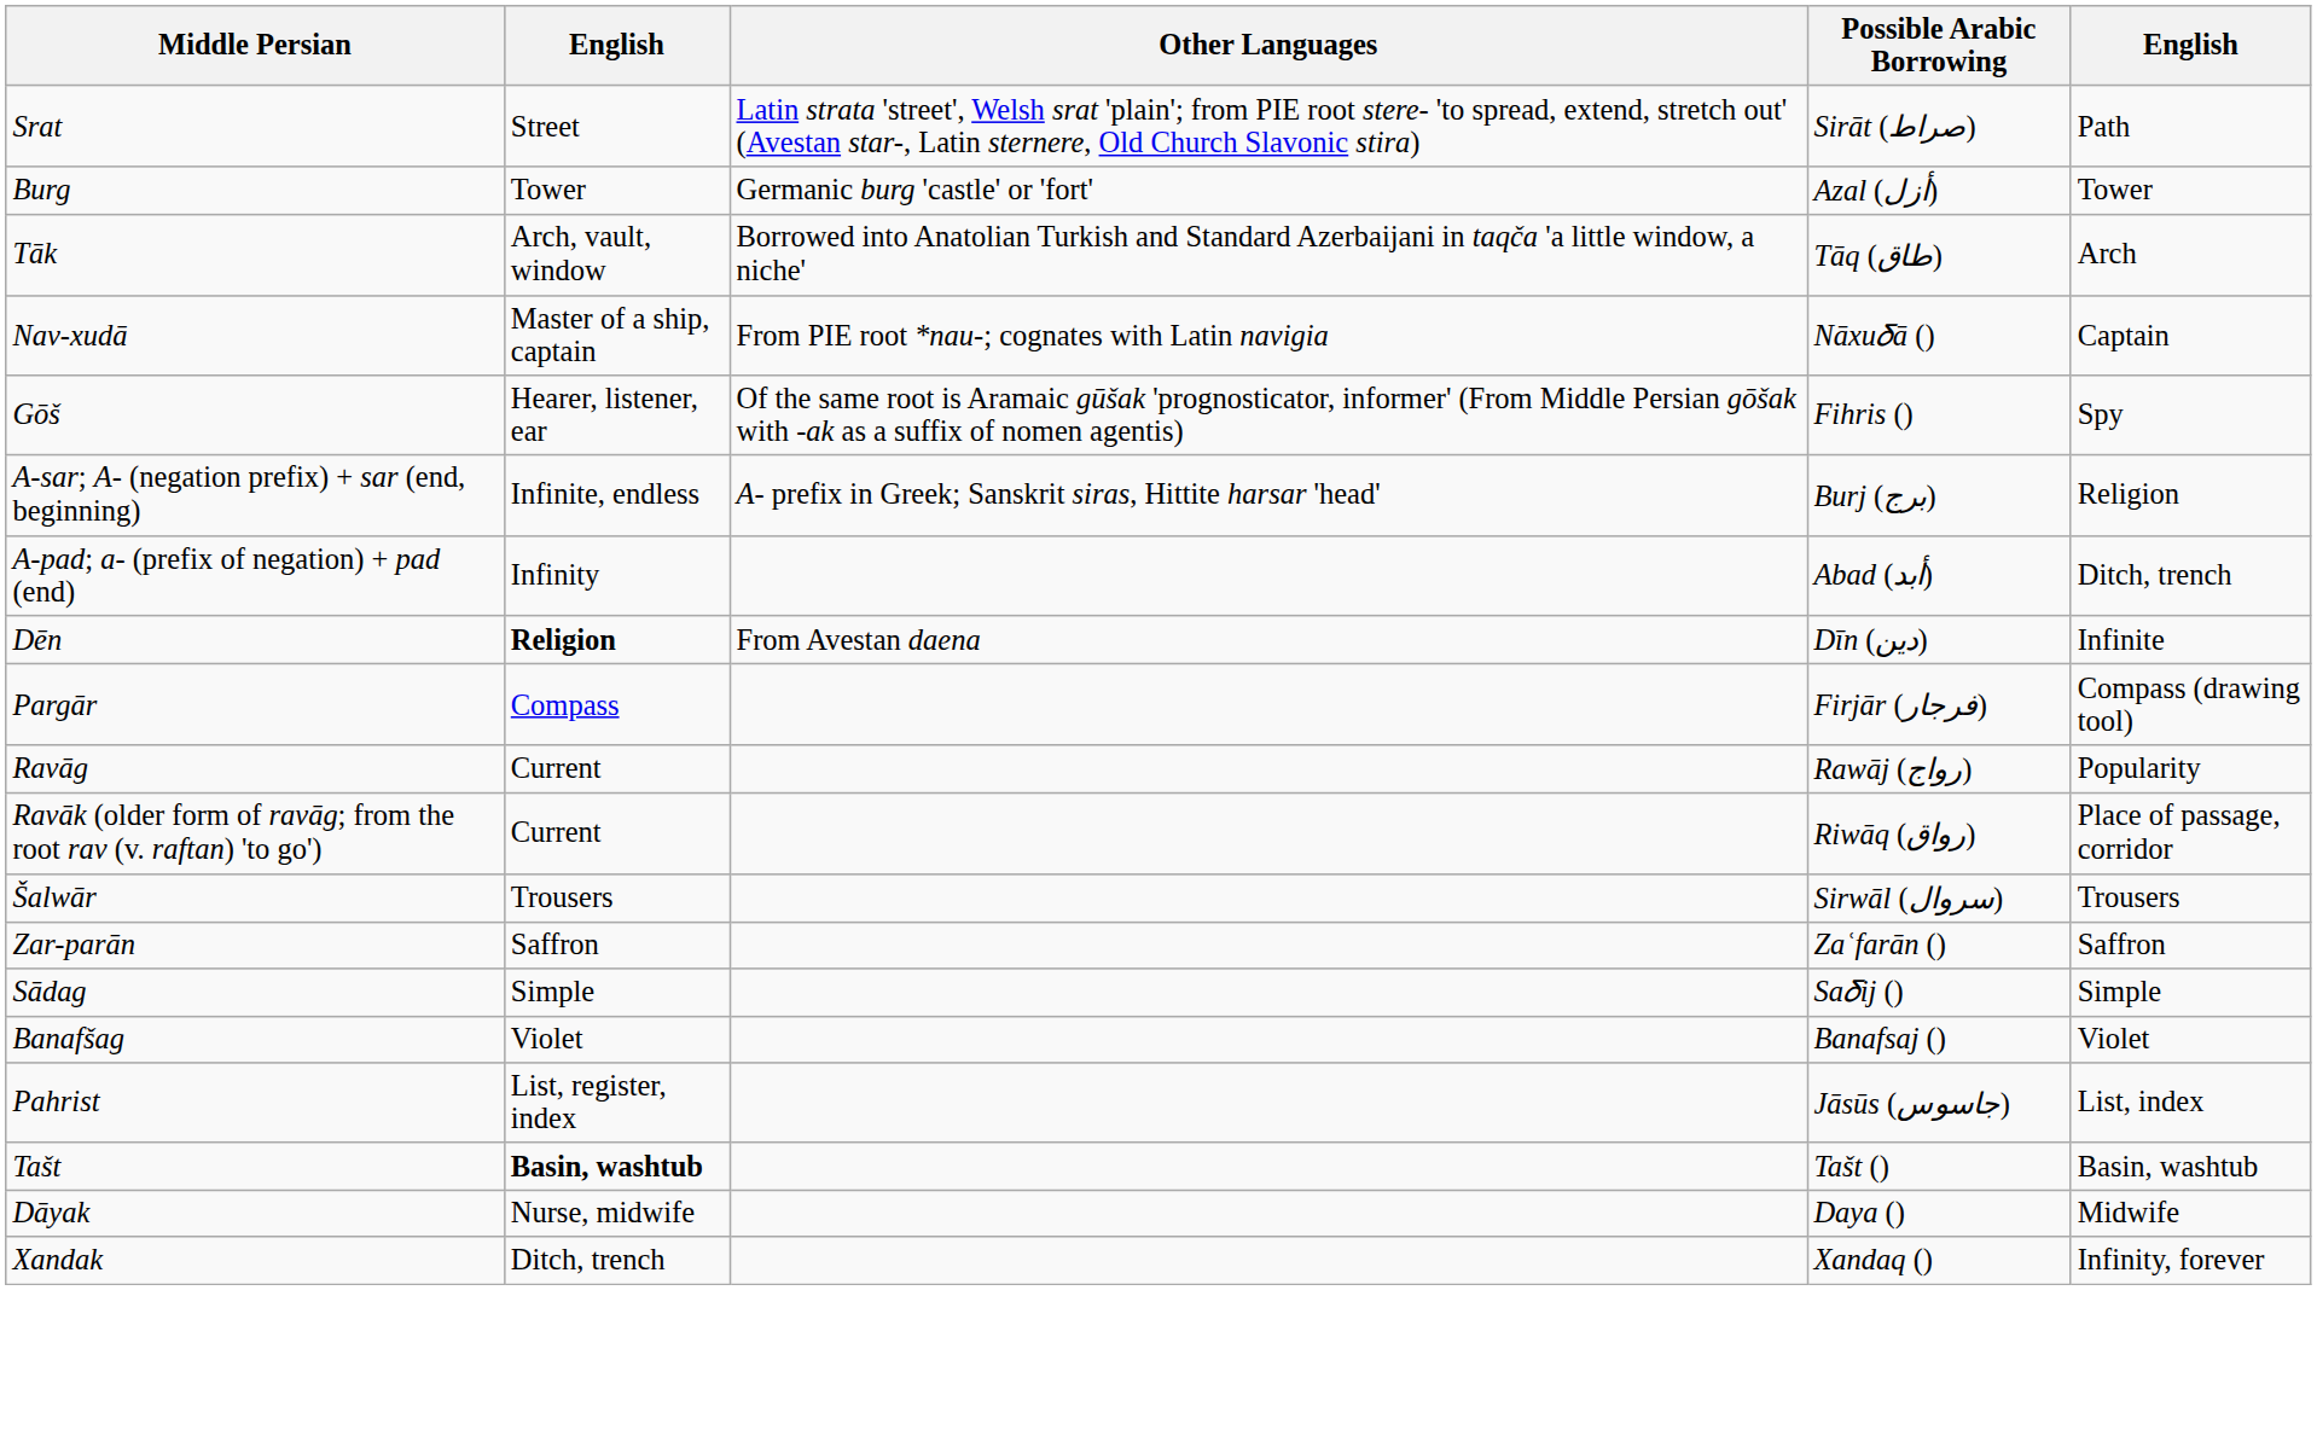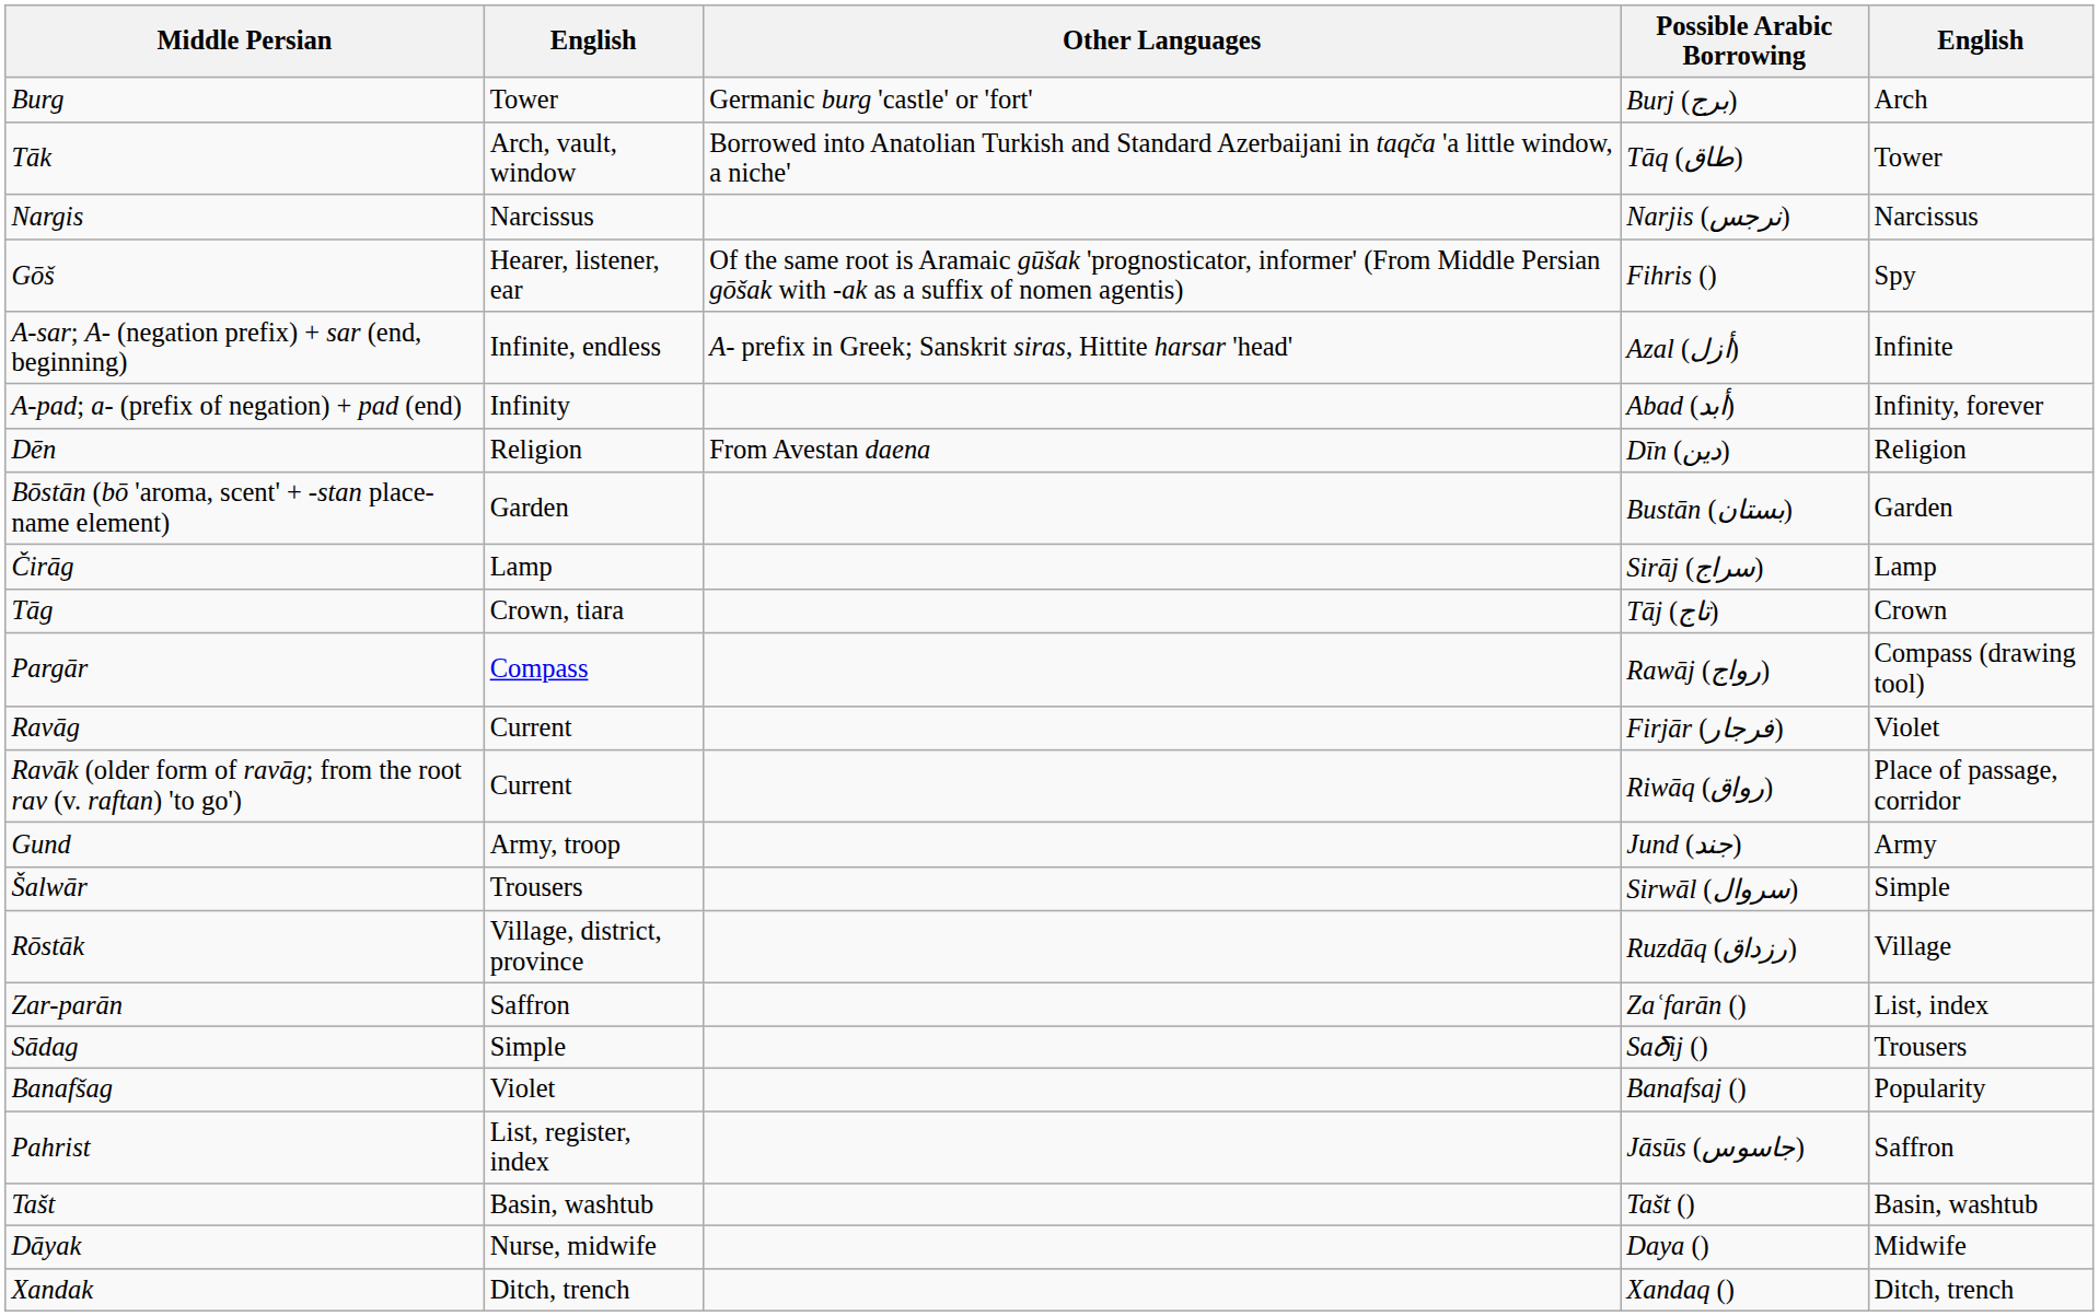- row: Srat | Street | Latin strata 'street', Welsh srat 'plain'; from PIE root stere- 'to spread, extend, stretch out' (Avestan star-, Latin sternere, Old Church Slavonic stira) | Sirāt (صراط) | Path
Burg | Possible Arabic Borrowing: Azal (أزل) -> Burj (برج)
Burg | column 5: Tower -> Arch
Tāk | column 5: Arch -> Tower
- row: Nav-xudā | Master of a ship, captain | From PIE root *nau-; cognates with Latin navigia | Nāxu𝛿ā () | Captain
+ row: Nargis | Narcissus | Narjis (نرجس) | Narcissus
A-sar; A- (negation prefix) + sar (end, beginning) | Possible Arabic Borrowing: Burj (برج) -> Azal (أزل)
A-sar; A- (negation prefix) + sar (end, beginning) | column 5: Religion -> Infinite
A-pad; a- (prefix of negation) + pad (end) | column 5: Ditch, trench -> Infinity, forever
Dēn | column 2: bold -> normal
Dēn | column 5: Infinite -> Religion
+ row: Bōstān (bō 'aroma, scent' + -stan place-name element) | Garden | Bustān (بستان) | Garden
+ row: Čirāg | Lamp | Sirāj (سراج) | Lamp
+ row: Tāg | Crown, tiara | Tāj (تاج) | Crown
Pargār | Possible Arabic Borrowing: Firjār (فرجار) -> Rawāj (رواج)
Ravāg | Possible Arabic Borrowing: Rawāj (رواج) -> Firjār (فرجار)
Ravāg | column 5: Popularity -> Violet
+ row: Gund | Army, troop | Jund (جند) | Army
Šalwār | column 5: Trousers -> Simple
+ row: Rōstāk | Village, district, province | Ruzdāq (رزداق) | Village
Zar-parān | column 5: Saffron -> List, index
Sādag | column 5: Simple -> Trousers
Banafšag | column 5: Violet -> Popularity
Pahrist | column 5: List, index -> Saffron
Tašt | column 2: bold -> normal
Xandak | column 5: Infinity, forever -> Ditch, trench
